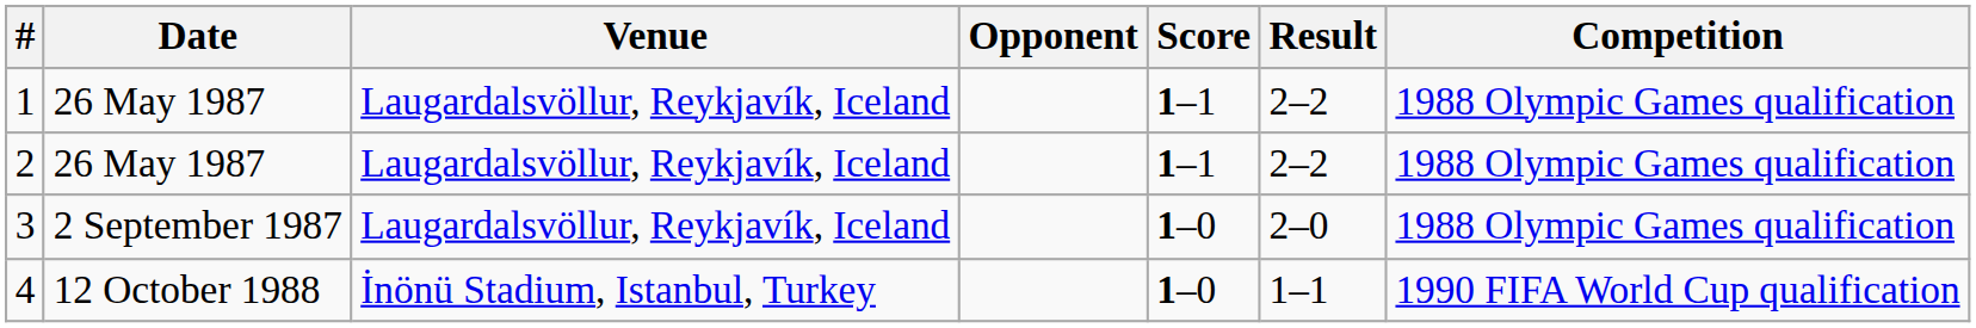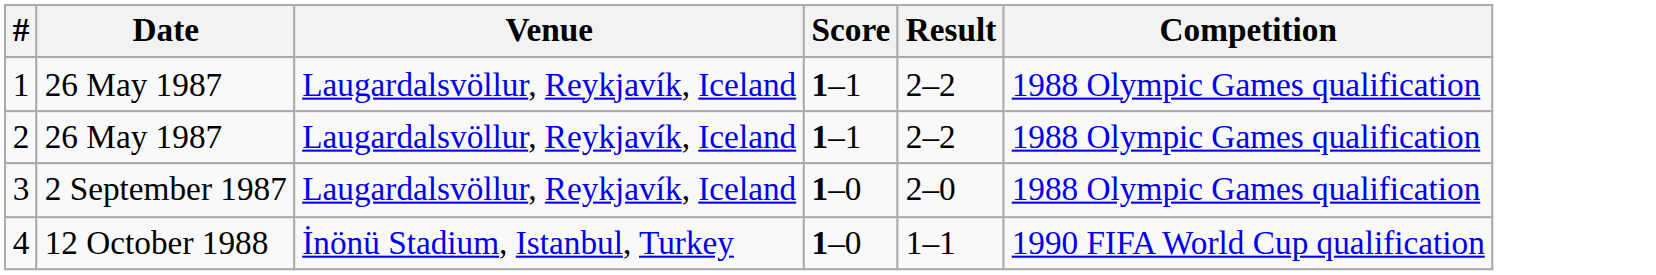- column: Opponent
